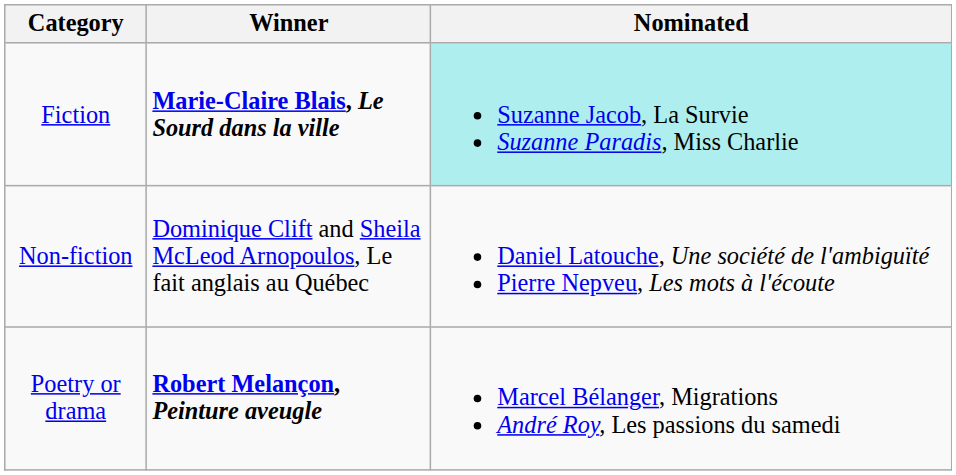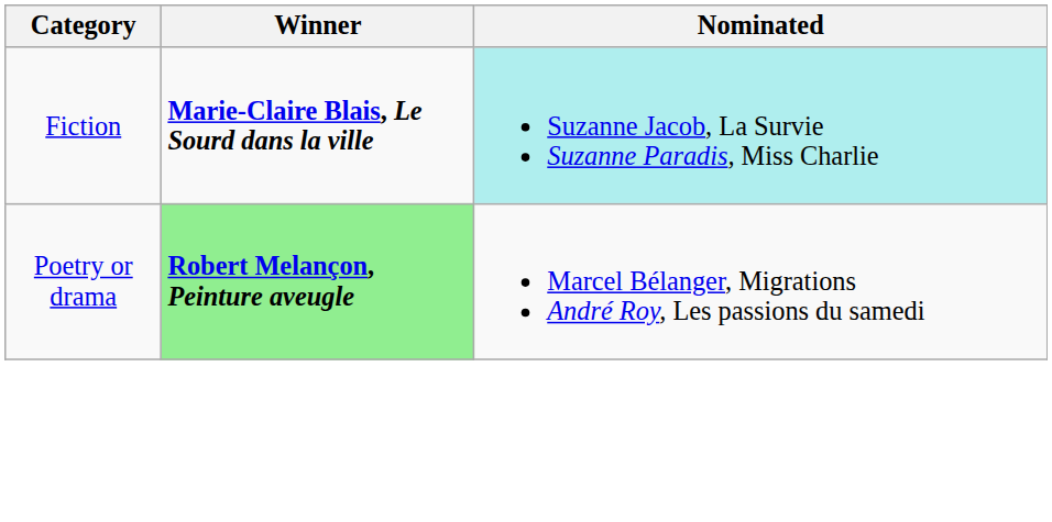- row: Non-fiction | Dominique Clift and Sheila McLeod Arnopoulos, Le fait anglais au Québec | Daniel Latouche, Une société de l'ambiguïté Pierre Nepveu, Les mots à l'écoute
Poetry or drama | Winner: no background -> lightgreen background
